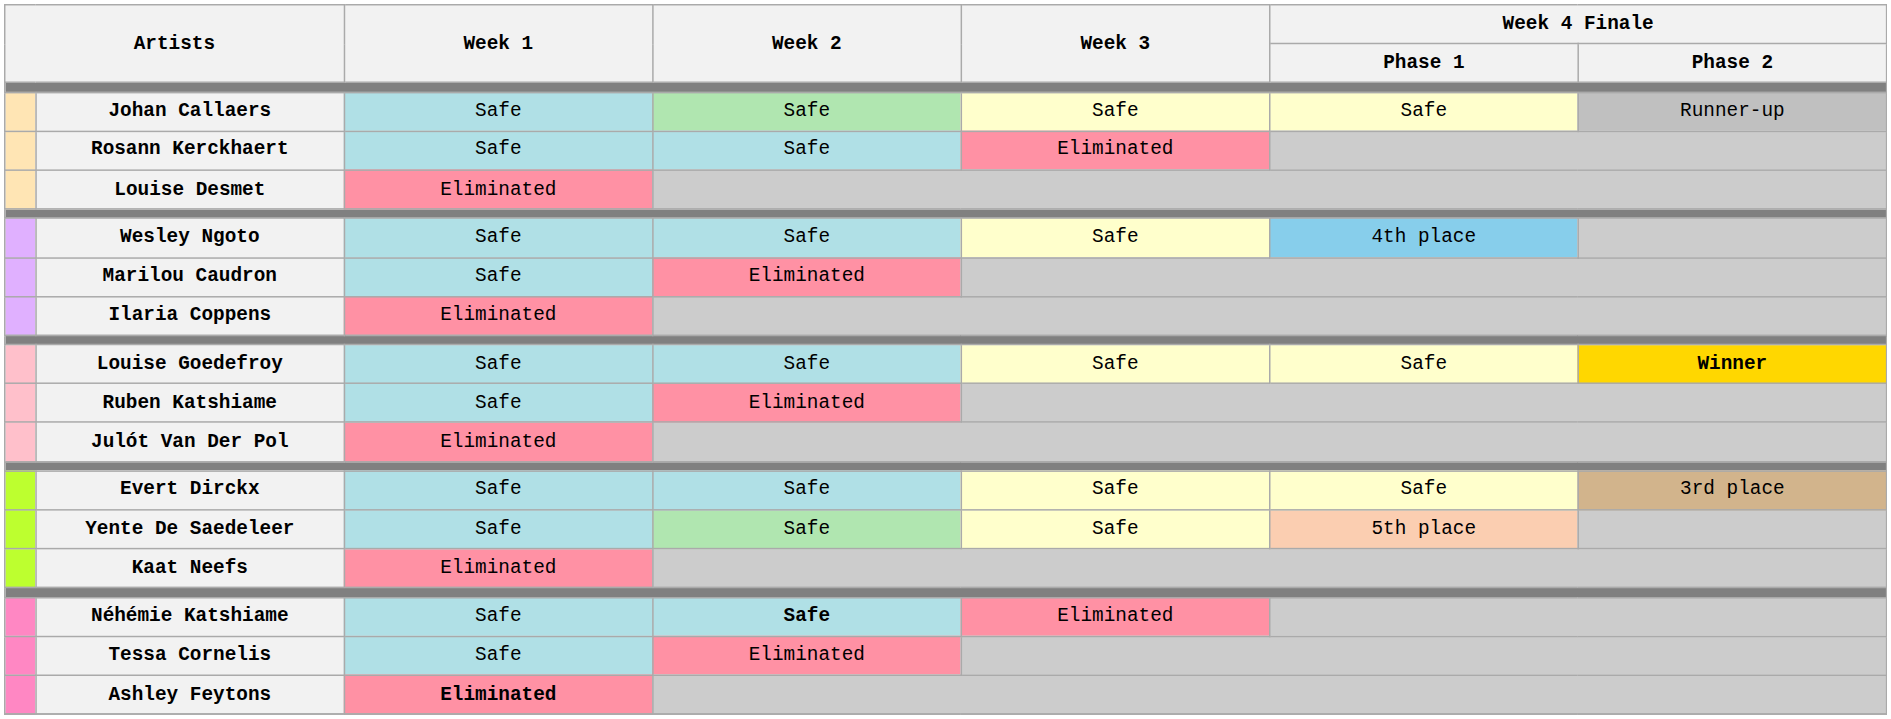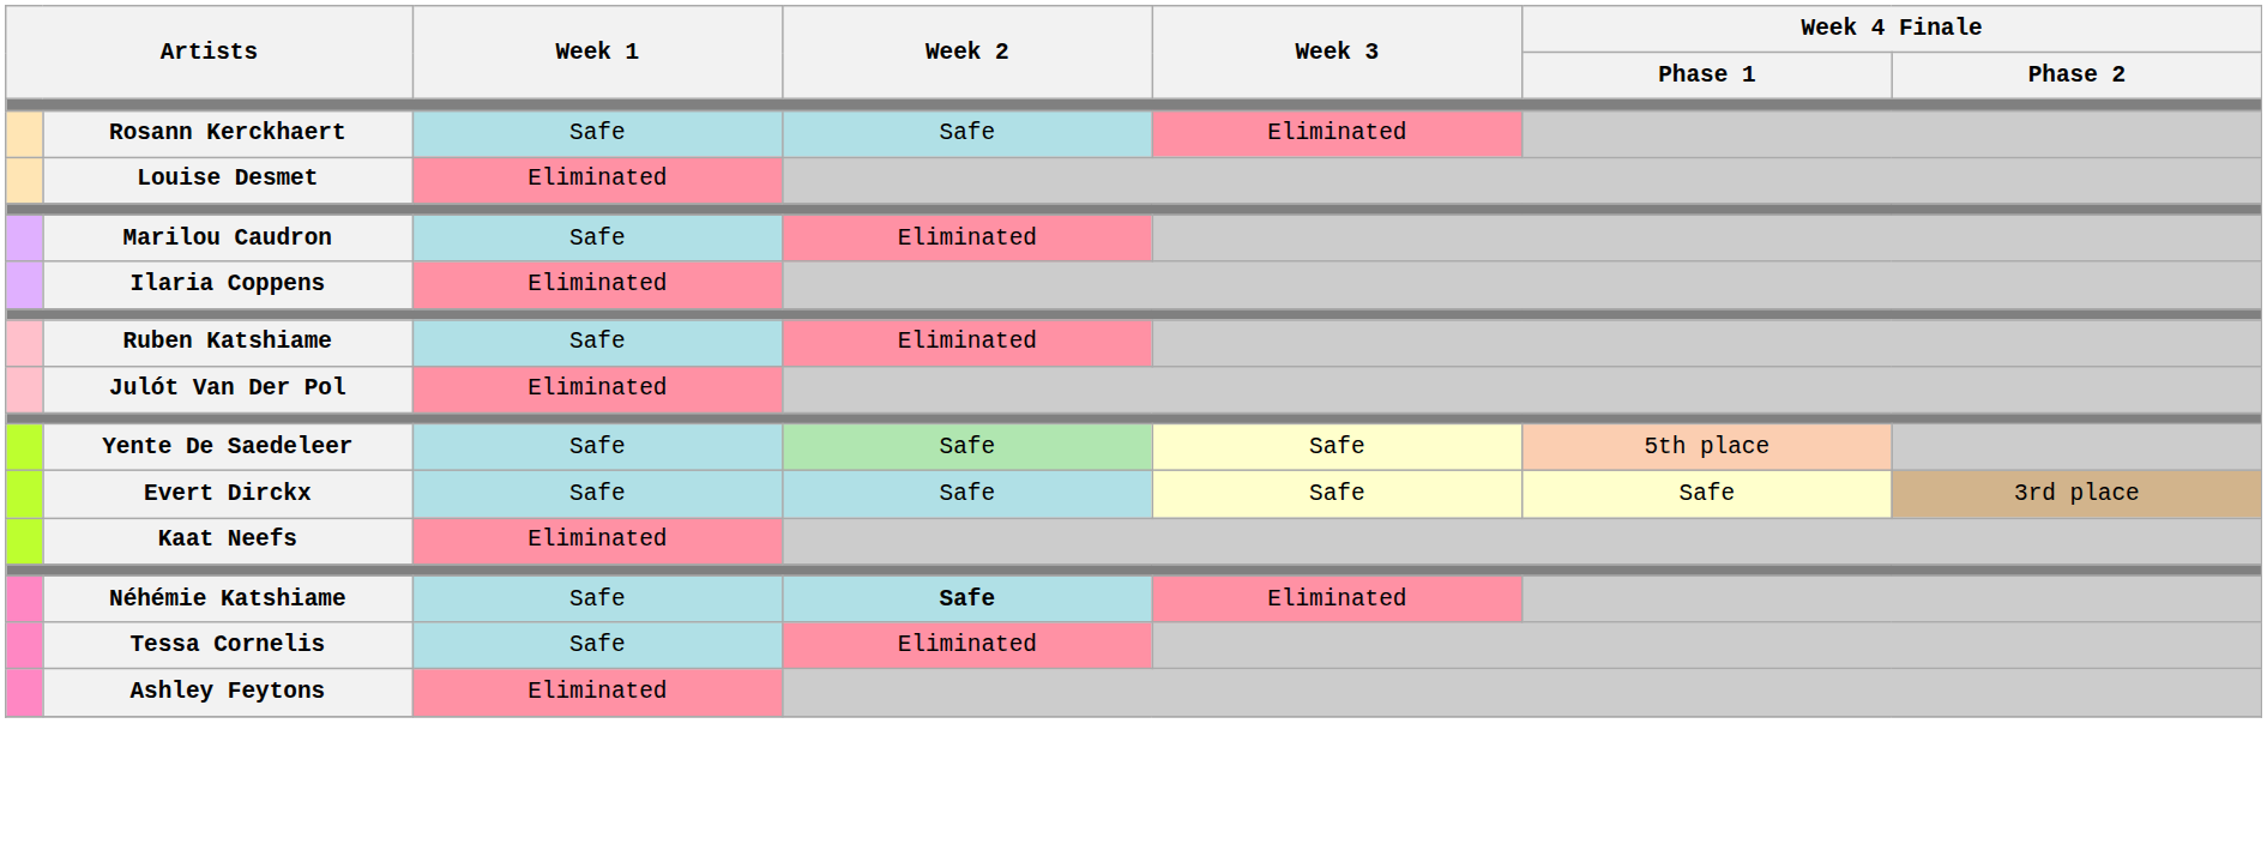- row: Johan Callaers | Safe | Safe | Safe | Safe | Runner-up
- row: Wesley Ngoto | Safe | Safe | Safe | 4th place
- row: Louise Goedefroy | Safe | Safe | Safe | Safe | Winner
rows swapped: Evert Dirckx <-> Yente De Saedeleer
Ashley Feytons | Week 1: bold -> normal
